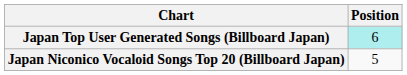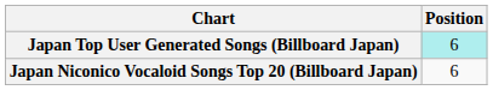Japan Niconico Vocaloid Songs Top 20 (Billboard Japan) | Position: 5 -> 6
